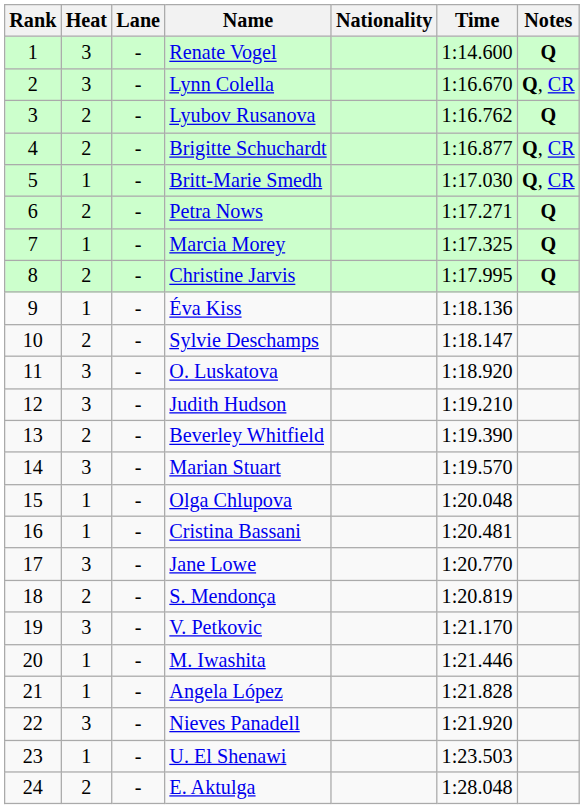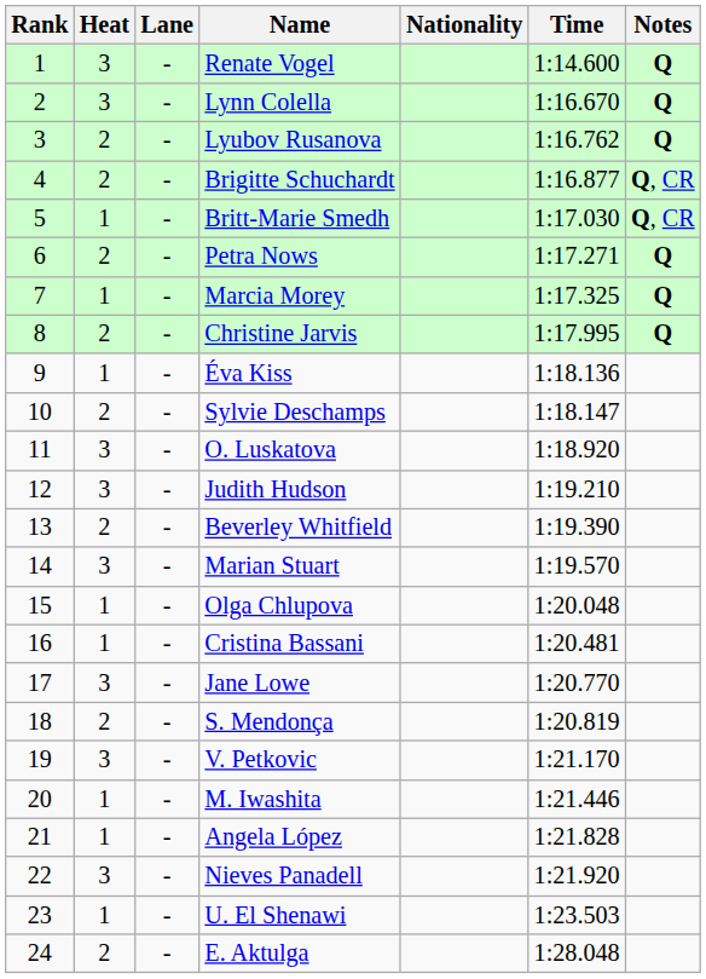Lynn Colella | Notes: Q, CR -> Q
